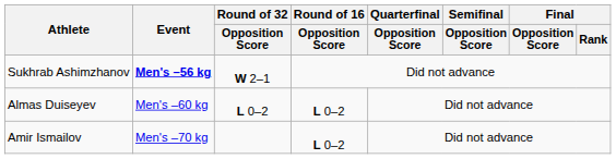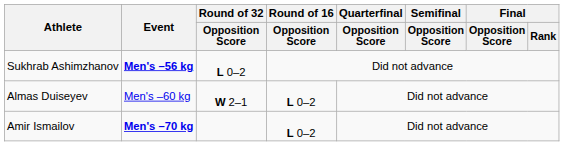Sukhrab Ashimzhanov | Round of 32 / Opposition Score: W 2–1 -> L 0–2
Almas Duiseyev | Round of 32 / Opposition Score: L 0–2 -> W 2–1
Amir Ismailov | Event: normal -> bold
